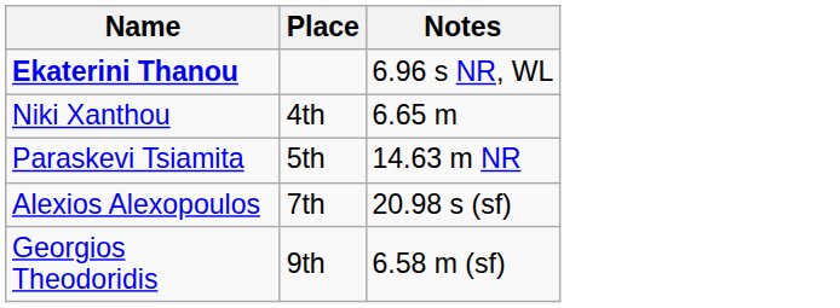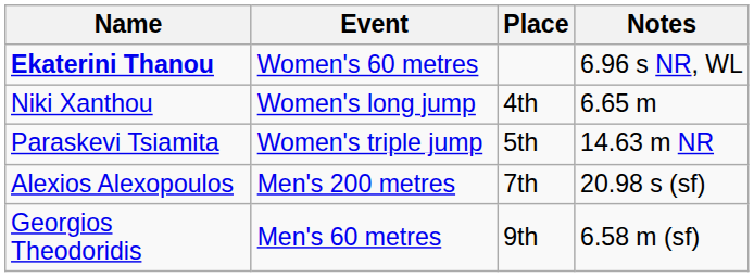+ column: Event | Women's 60 metres | Women's long jump | Women's triple jump | Men's 200 metres | Men's 60 metres
